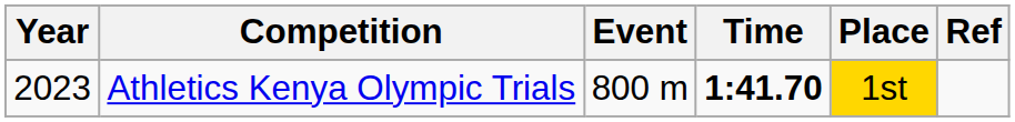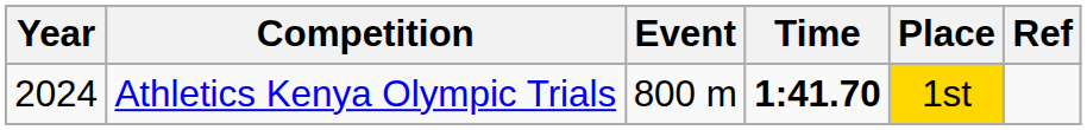Athletics Kenya Olympic Trials | Year: 2023 -> 2024
